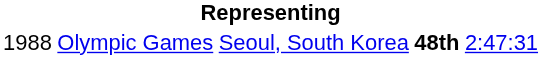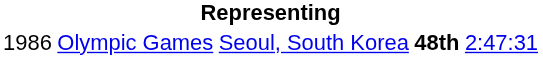Olympic Games | column 1: 1988 -> 1986
